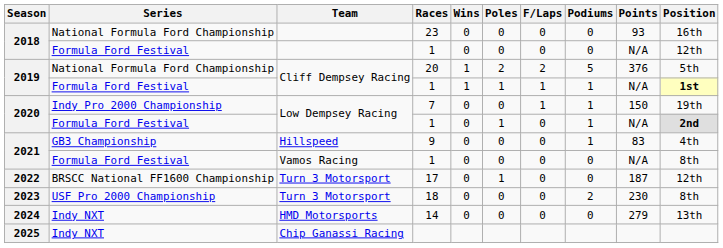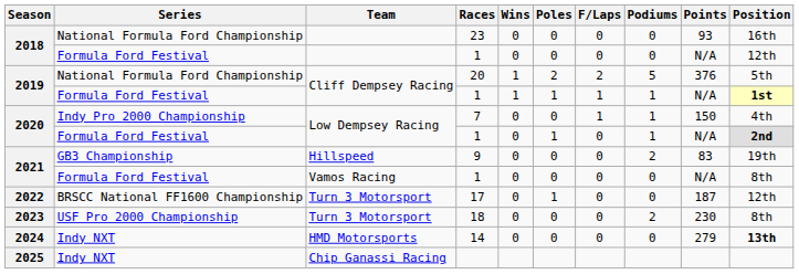7 | Position: 19th -> 4th
9 | Podiums: 1 -> 2
9 | Position: 4th -> 19th
14 | Position: normal -> bold
